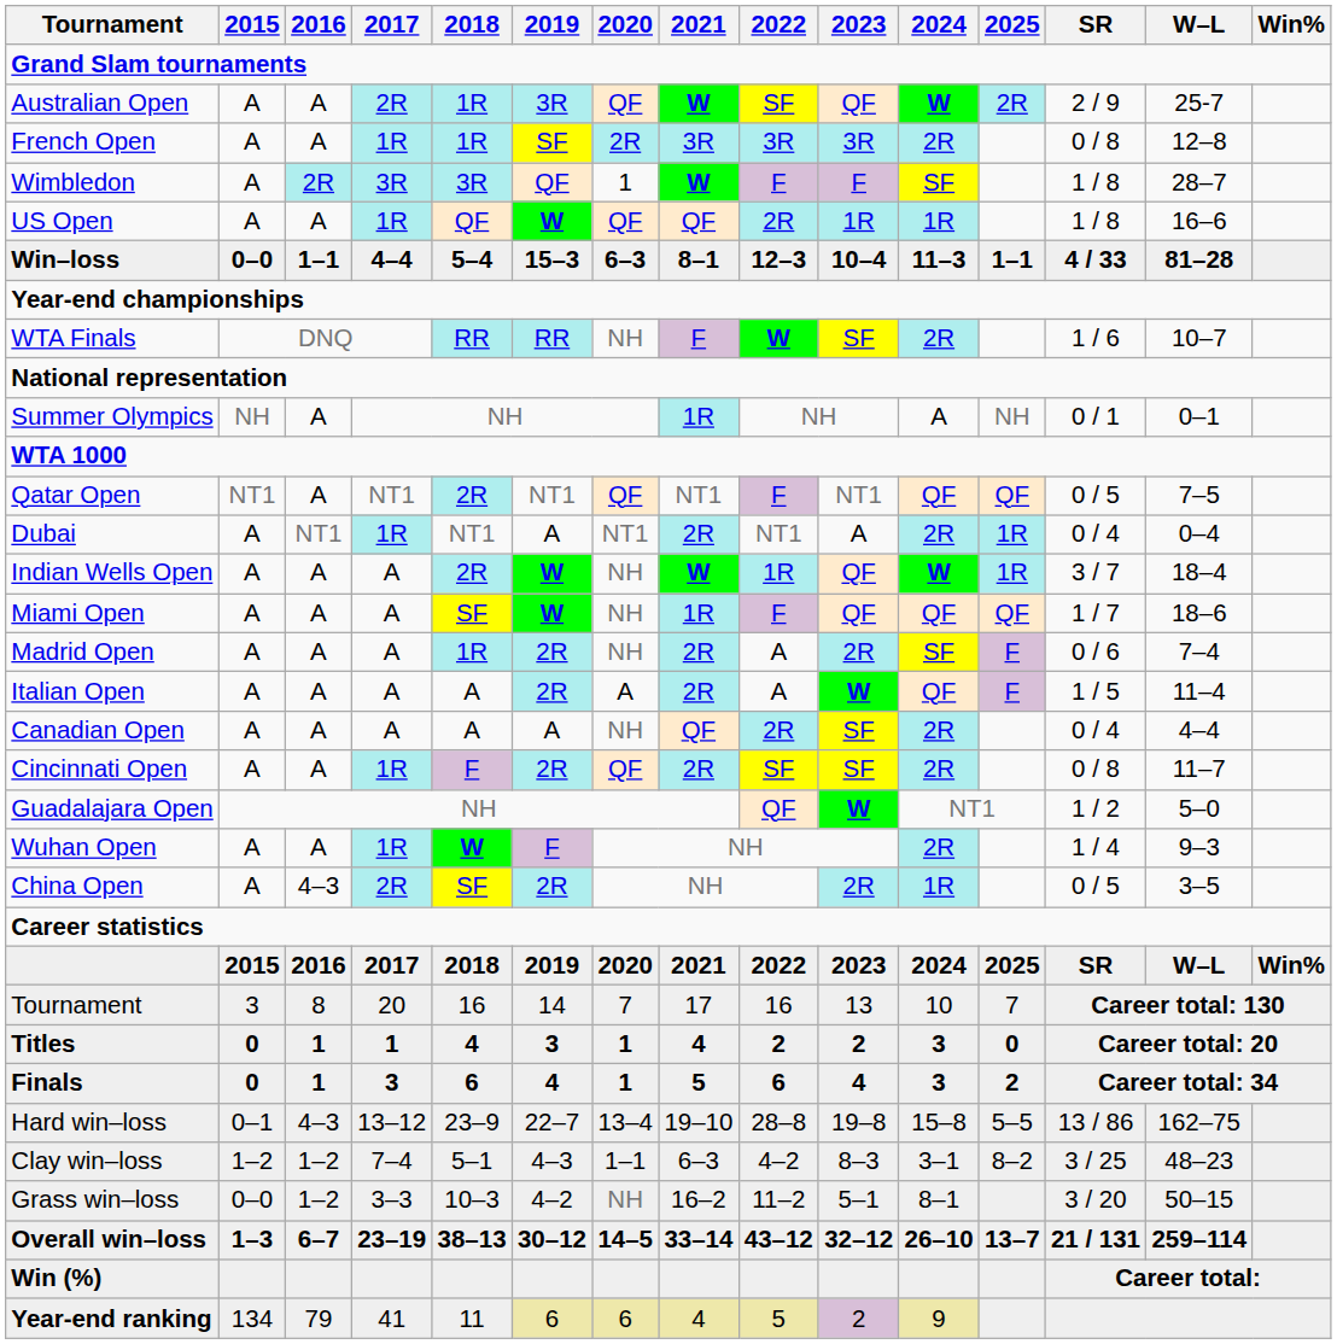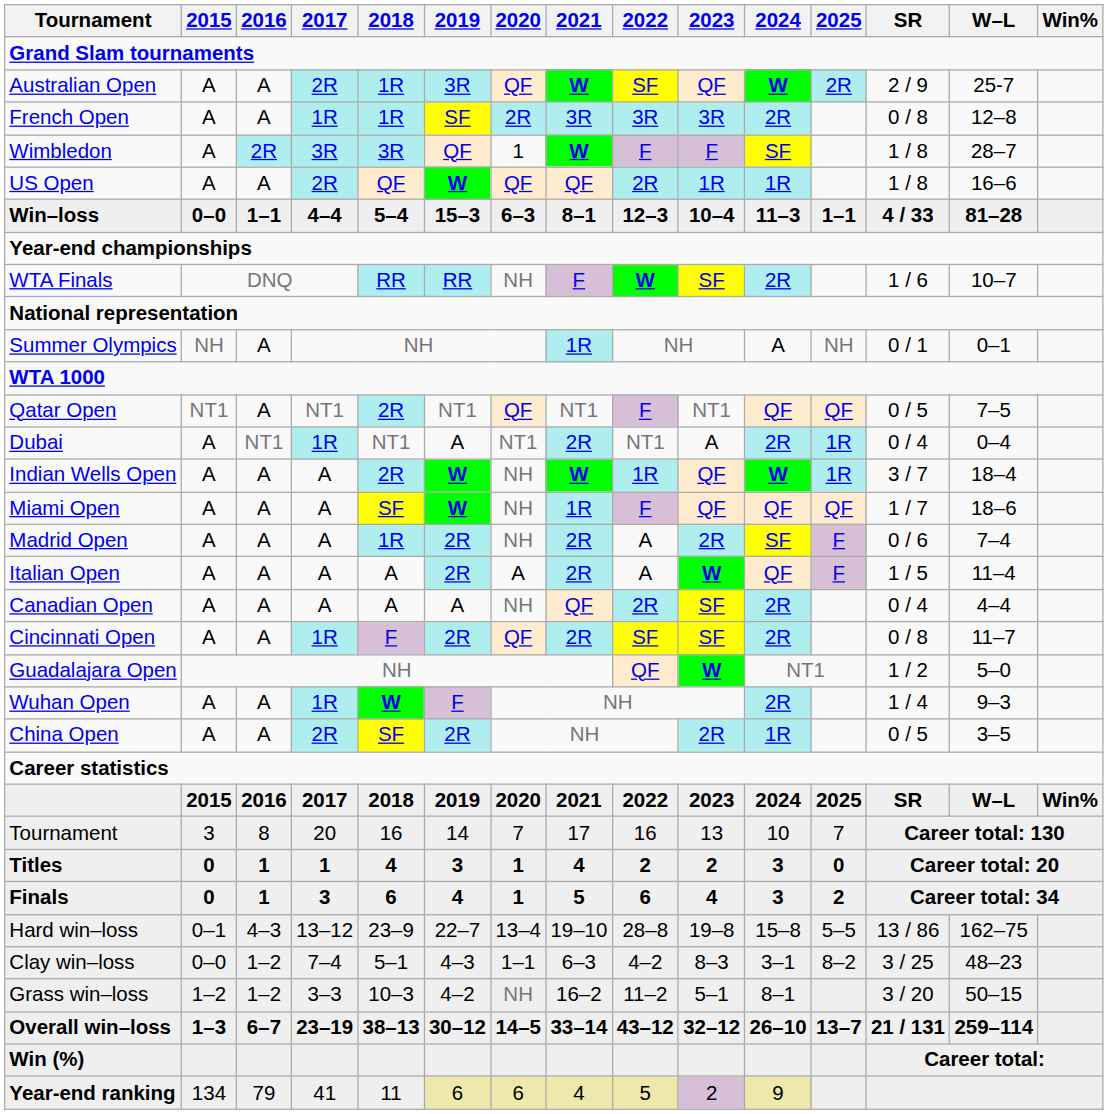US Open | 2017: 1R -> 2R
China Open | 2016: 4–3 -> A
Clay win–loss | 2015: 1–2 -> 0–0
Grass win–loss | 2015: 0–0 -> 1–2
